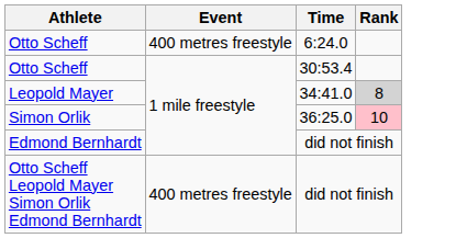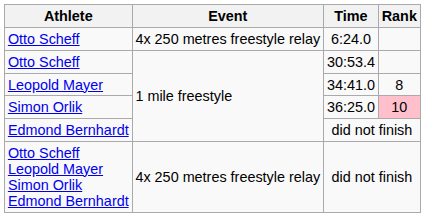Otto Scheff / 6:24.0 | Event: 400 metres freestyle -> 4x 250 metres freestyle relay
Leopold Mayer | Rank: lightgrey background -> no background
Otto Scheff Leopold Mayer Simon Orlik Edmond Bernhardt | Event: 400 metres freestyle -> 4x 250 metres freestyle relay
